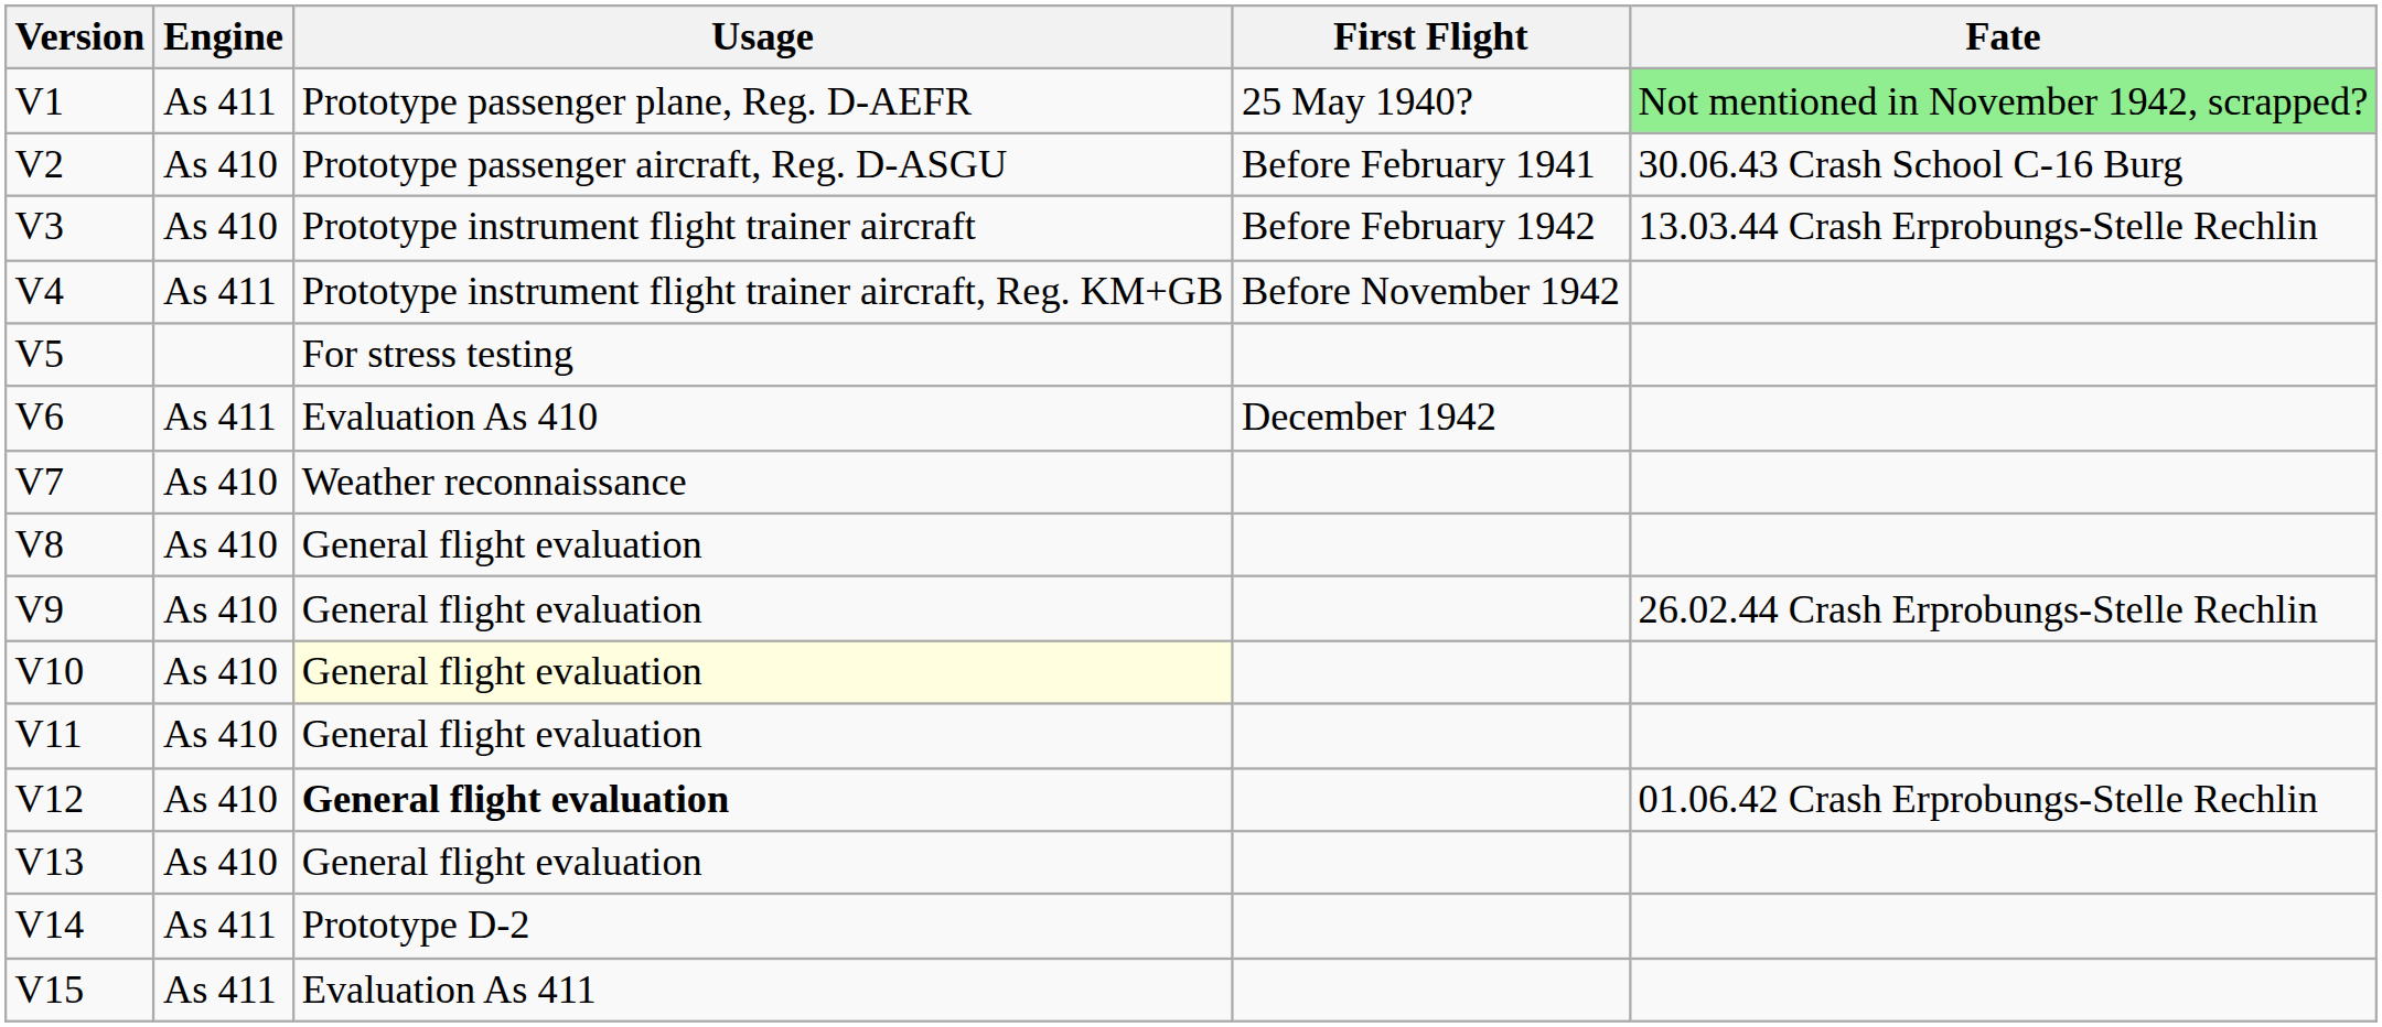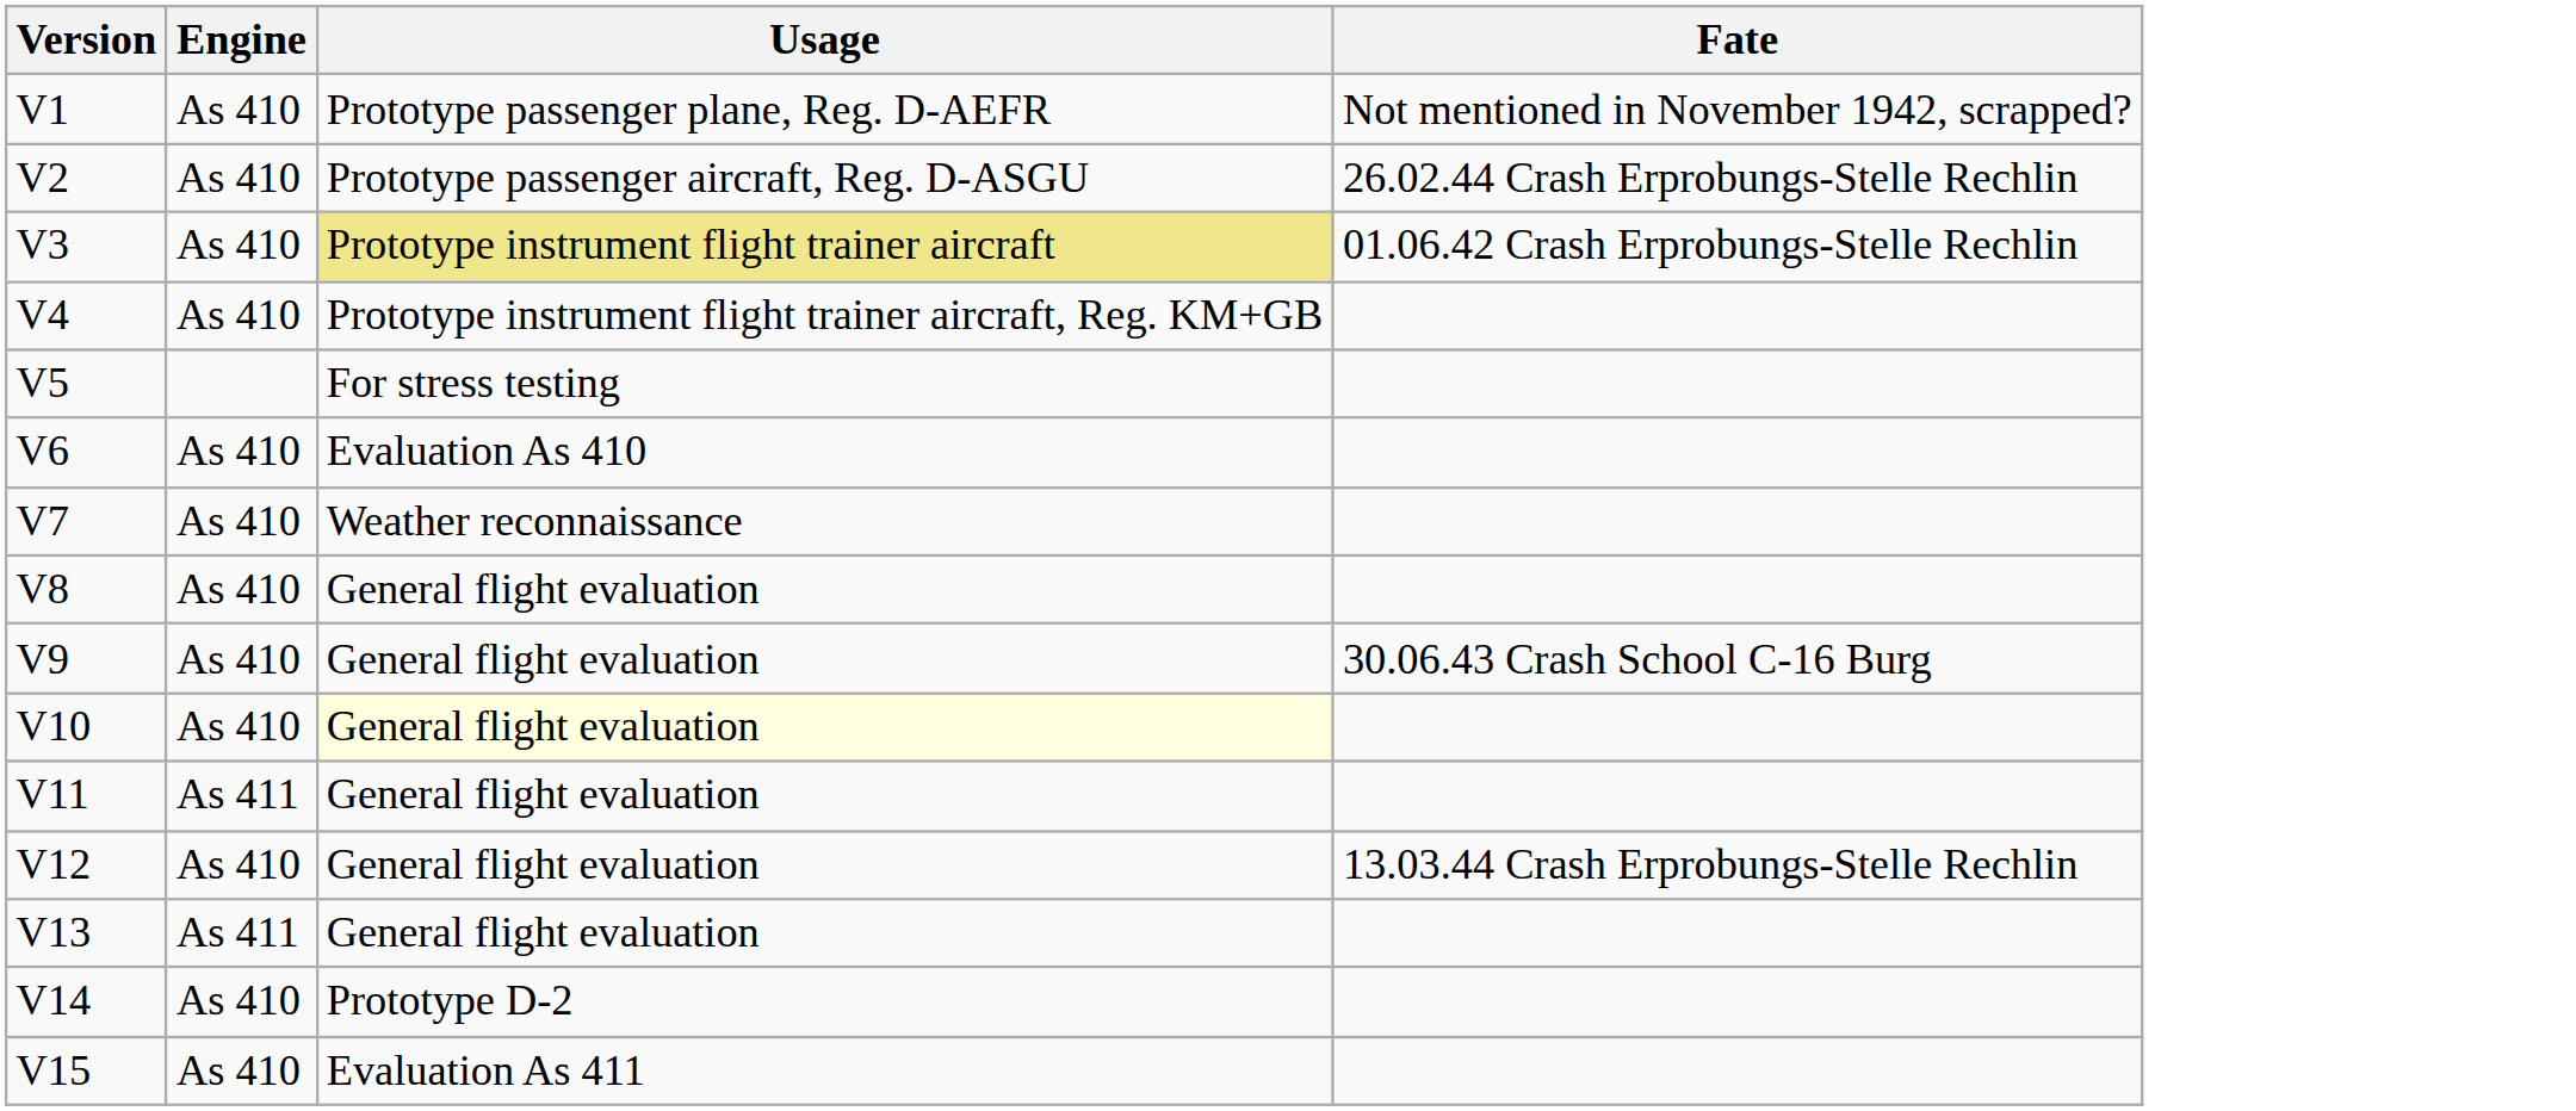- column: First Flight | 25 May 1940? | Before February 1941 | Before February 1942 | Before November 1942 | December 1942
V1 | Engine: As 411 -> As 410
V1 | Fate: lightgreen background -> no background
V2 | Fate: 30.06.43 Crash School C-16 Burg -> 26.02.44 Crash Erprobungs-Stelle Rechlin
V3 | Usage: no background -> khaki background
V3 | Fate: 13.03.44 Crash Erprobungs-Stelle Rechlin -> 01.06.42 Crash Erprobungs-Stelle Rechlin
V4 | Engine: As 411 -> As 410
V6 | Engine: As 411 -> As 410
V9 | Fate: 26.02.44 Crash Erprobungs-Stelle Rechlin -> 30.06.43 Crash School C-16 Burg
V11 | Engine: As 410 -> As 411
V12 | Usage: bold -> normal
V12 | Fate: 01.06.42 Crash Erprobungs-Stelle Rechlin -> 13.03.44 Crash Erprobungs-Stelle Rechlin
V13 | Engine: As 410 -> As 411
V14 | Engine: As 411 -> As 410
V15 | Engine: As 411 -> As 410
